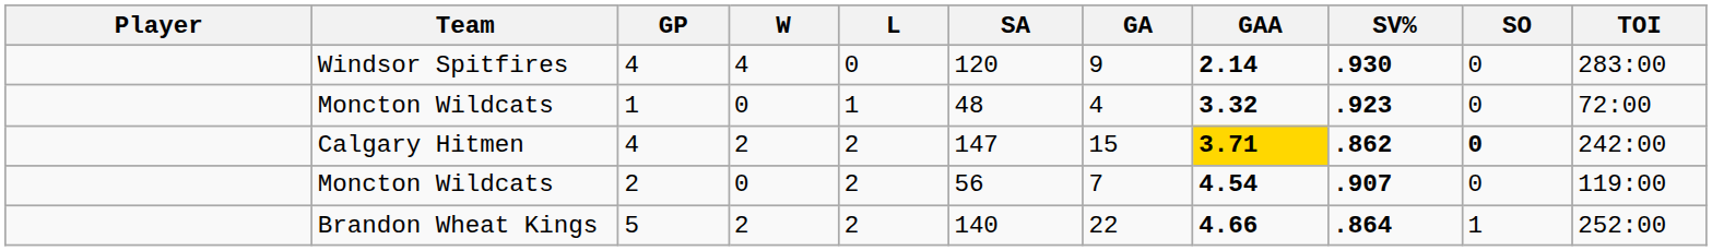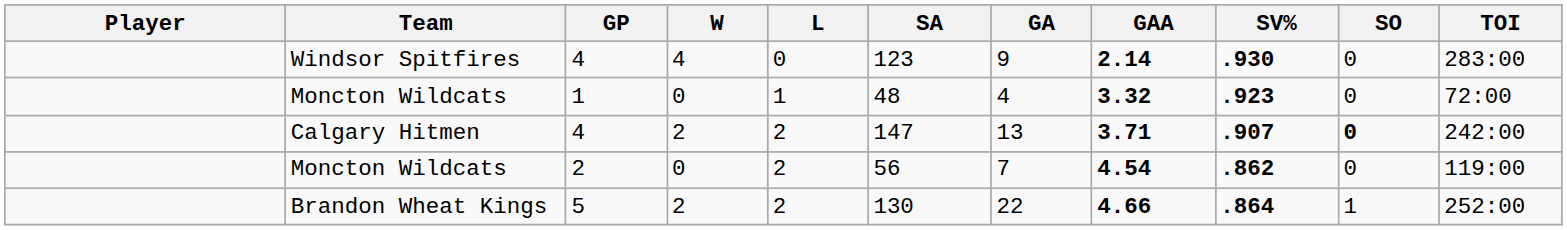Windsor Spitfires | SA: 120 -> 123
Calgary Hitmen | GA: 15 -> 13
Calgary Hitmen | GAA: gold background -> no background
Calgary Hitmen | SV%: .862 -> .907
Moncton Wildcats / 2 | SV%: .907 -> .862
Brandon Wheat Kings | SA: 140 -> 130
